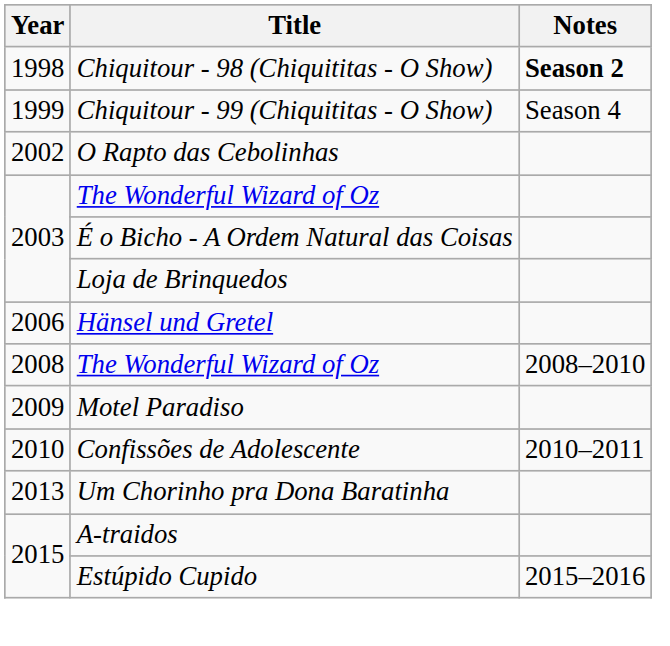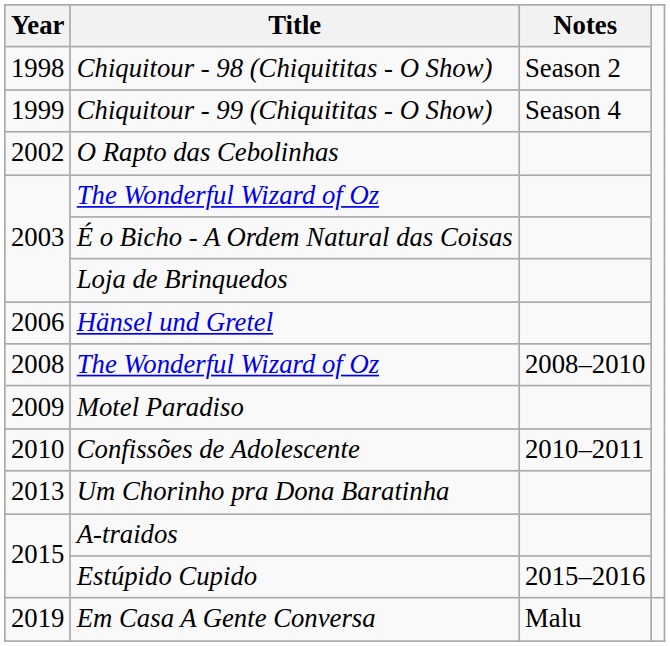Chiquitour - 98 (Chiquititas - O Show) | Notes: bold -> normal
+ row: 2019 | Em Casa A Gente Conversa | Malu
